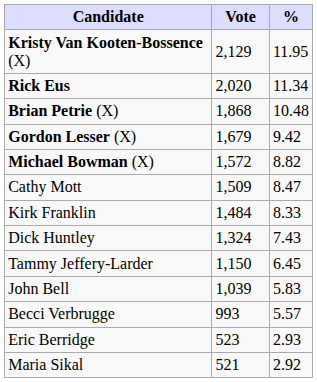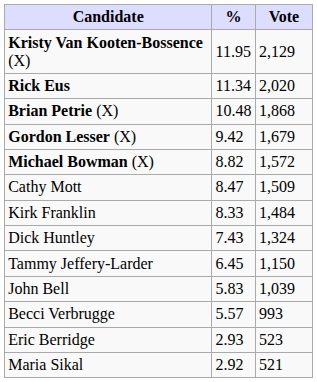columns swapped: Vote <-> %
